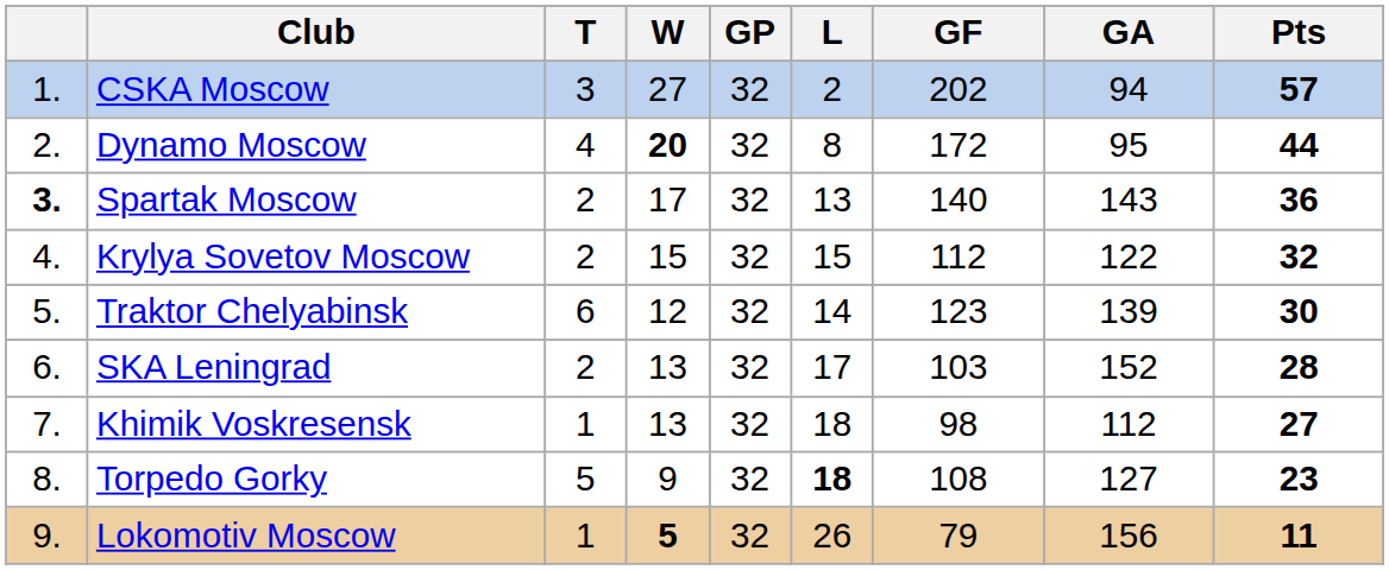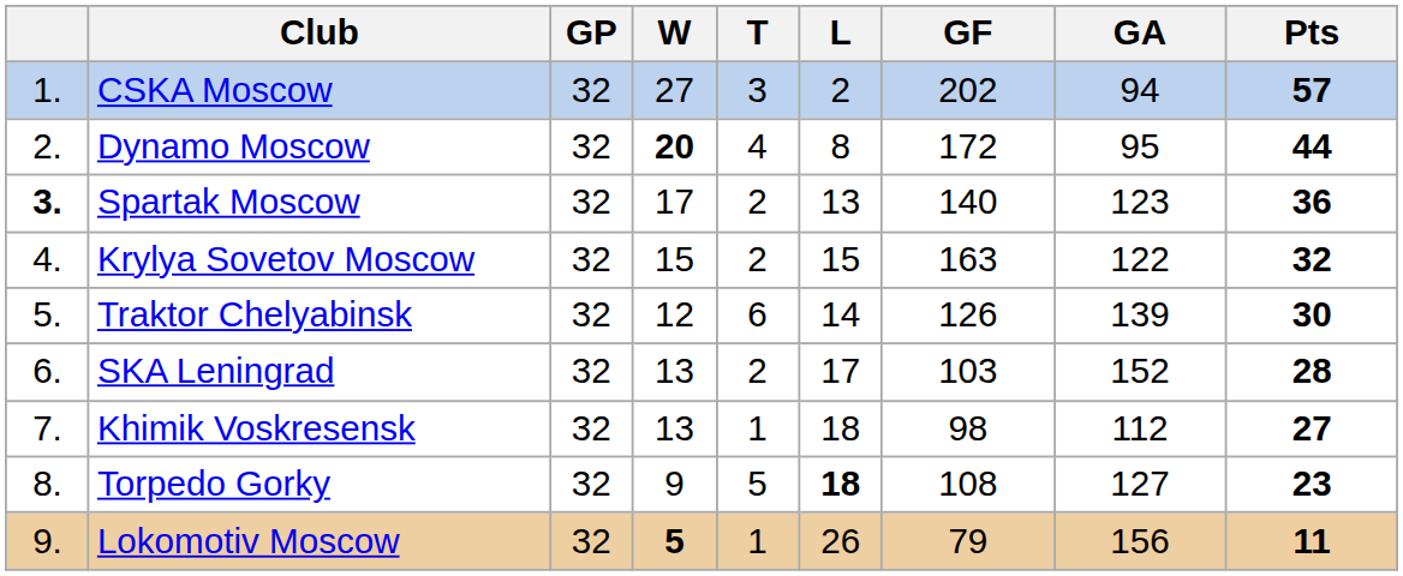columns swapped: GP <-> T
Spartak Moscow | GA: 143 -> 123
Krylya Sovetov Moscow | GF: 112 -> 163
Traktor Chelyabinsk | GF: 123 -> 126
